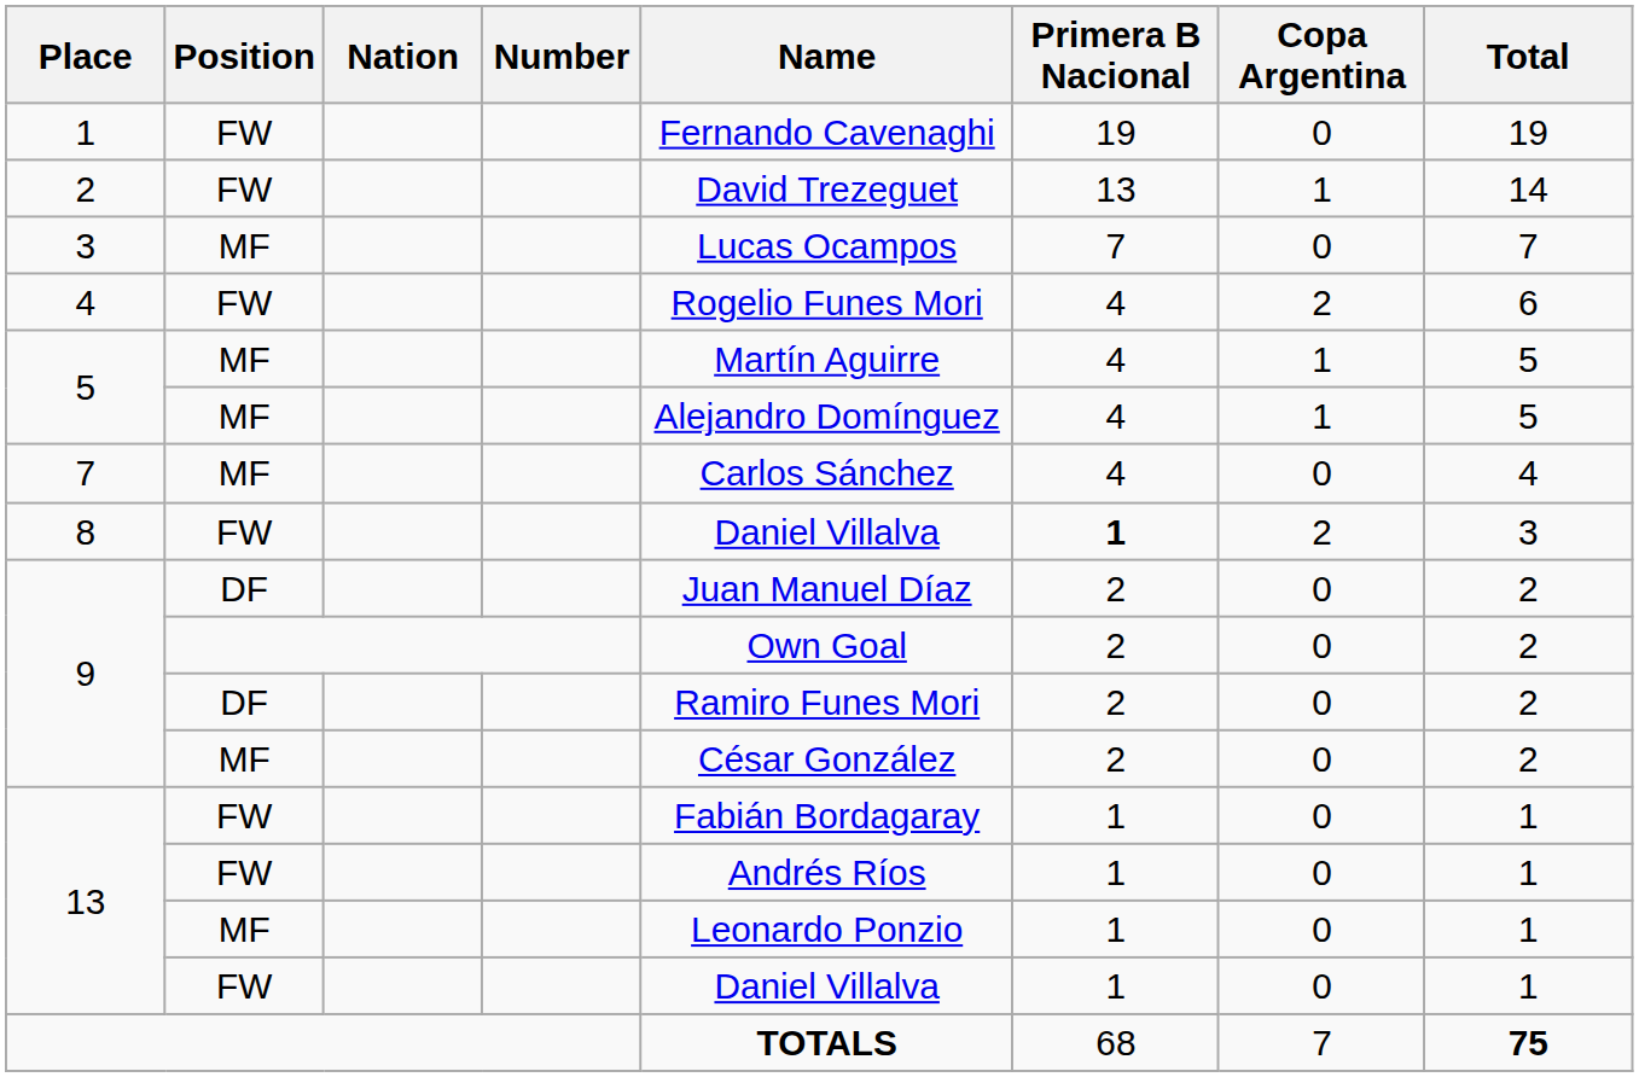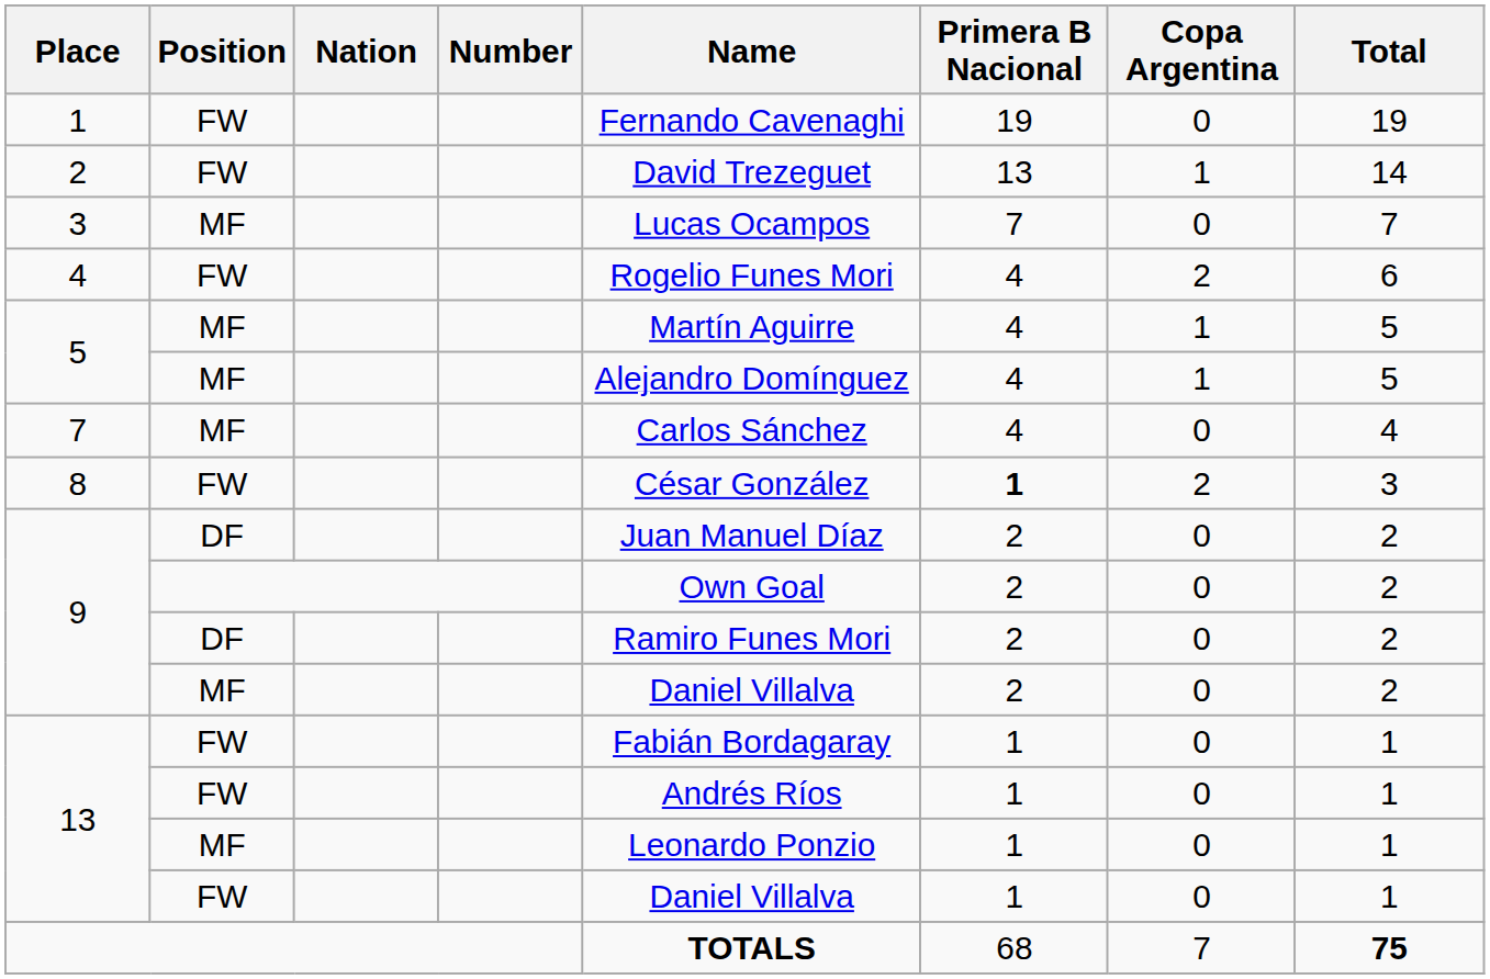8 | Name: Daniel Villalva -> César González
9 / MF | Name: César González -> Daniel Villalva
